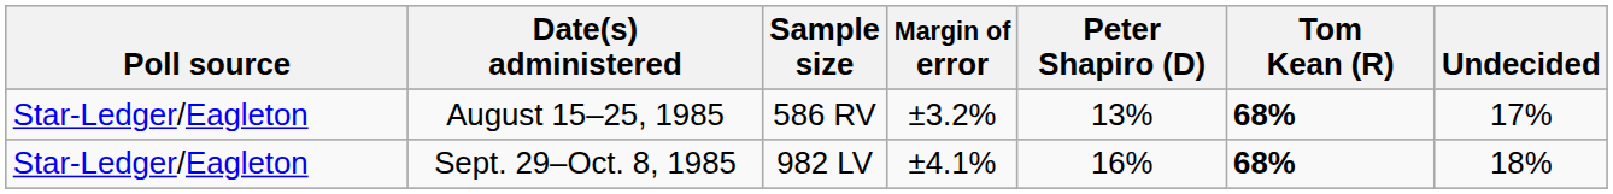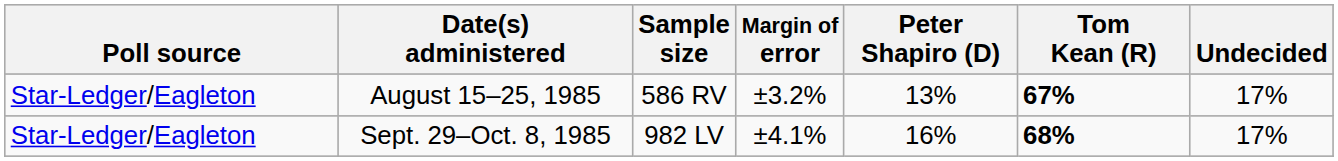August 15–25, 1985 | Tom Kean (R): 68% -> 67%
Sept. 29–Oct. 8, 1985 | Undecided: 18% -> 17%
